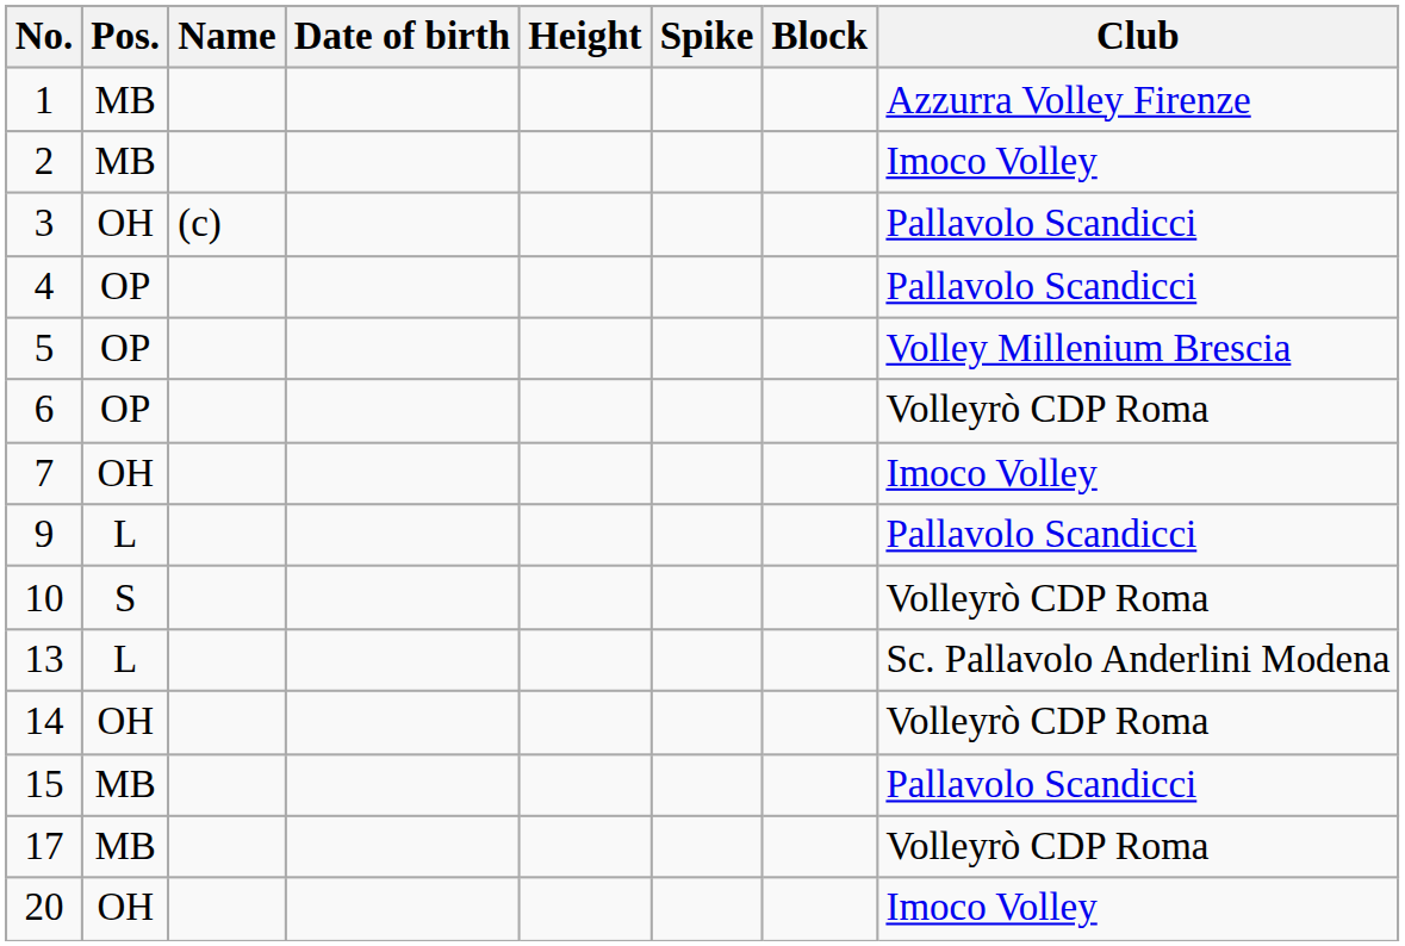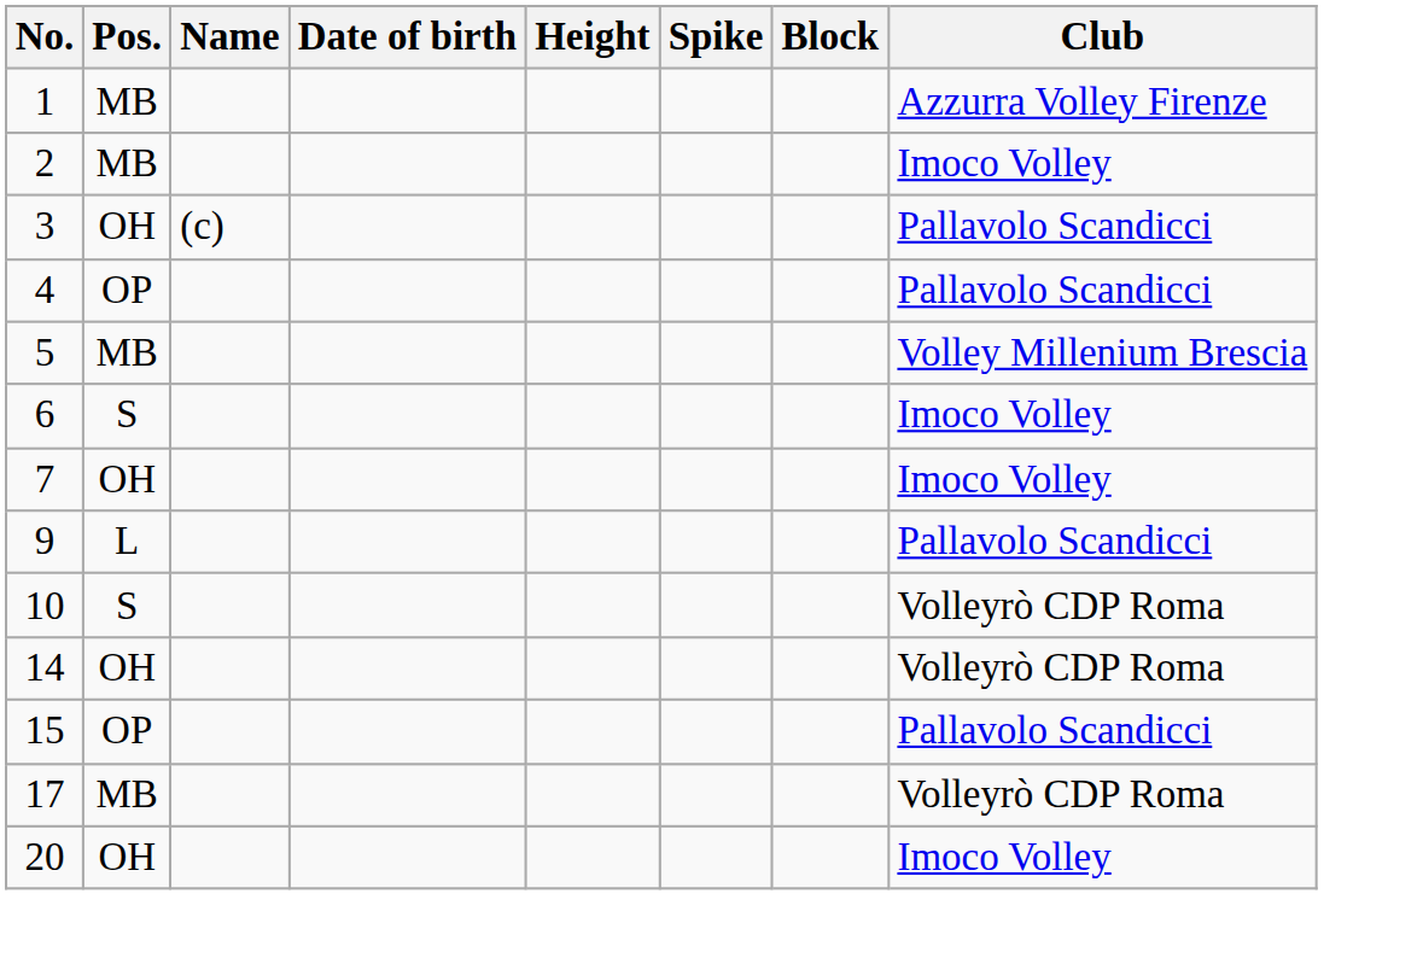5 | Pos.: OP -> MB
6 | Pos.: OP -> S
6 | Club: Volleyrò CDP Roma -> Imoco Volley
- row: 13 | L | Sc. Pallavolo Anderlini Modena
15 | Pos.: MB -> OP
